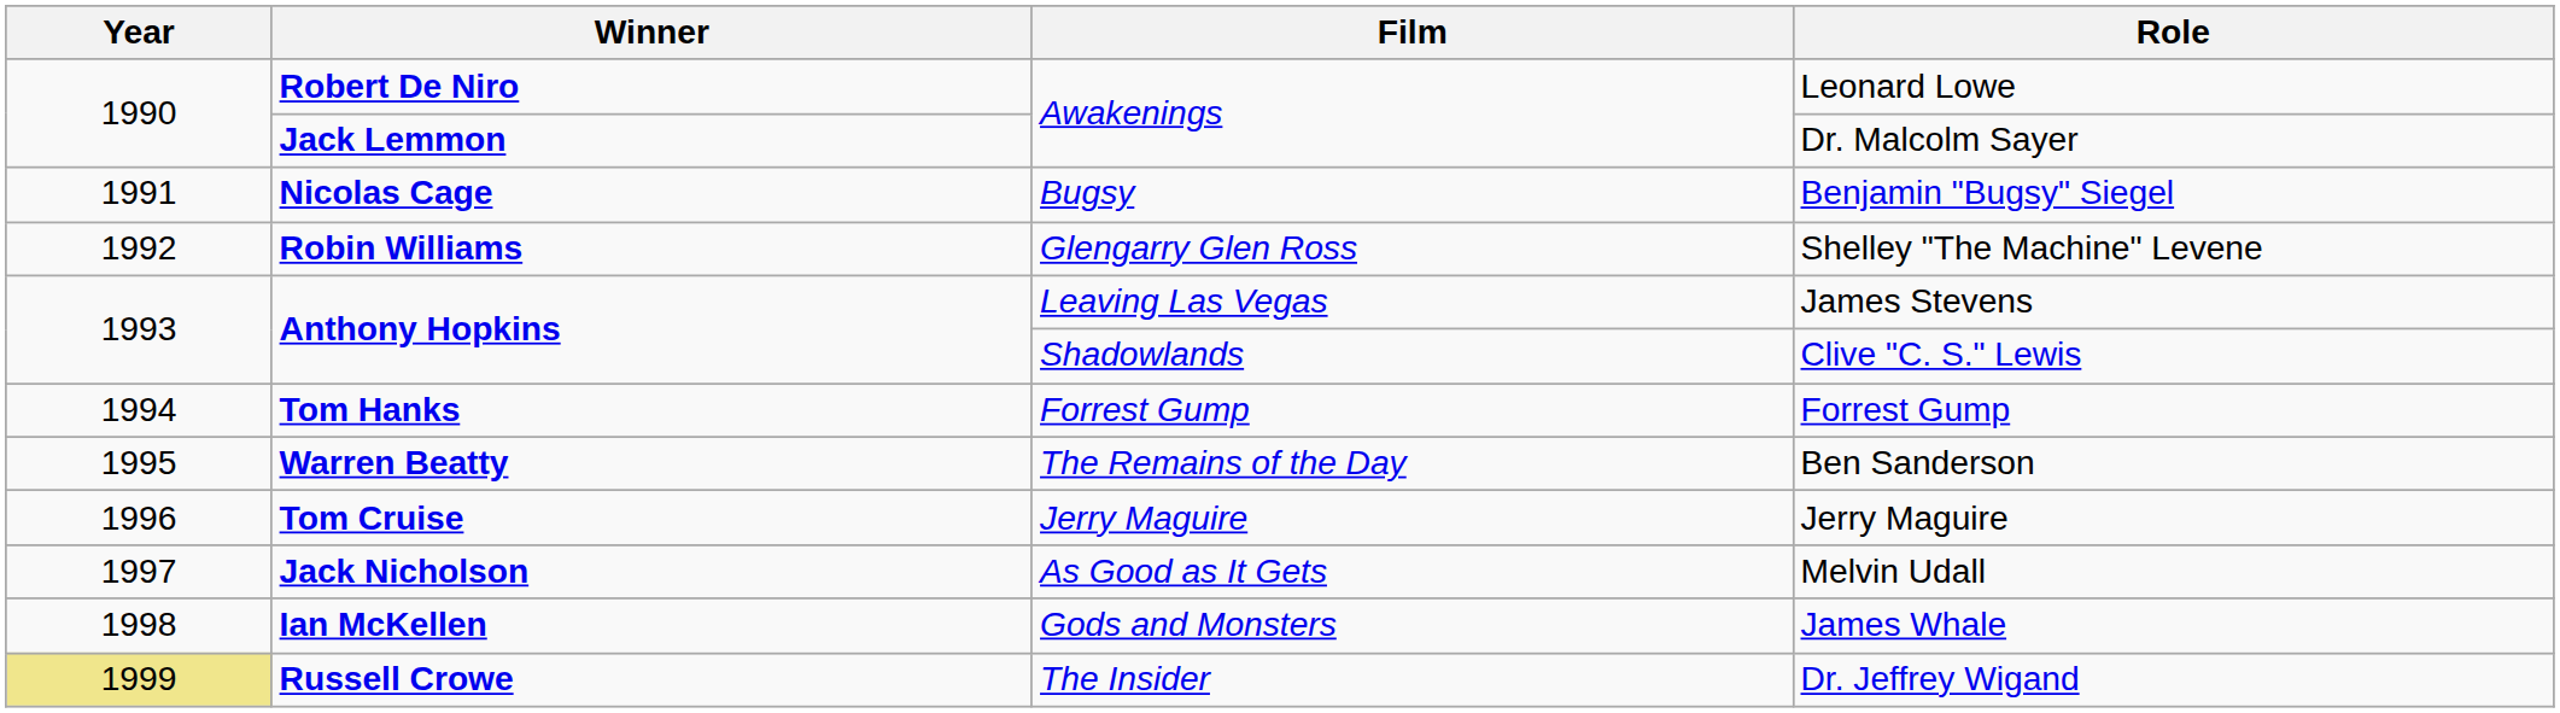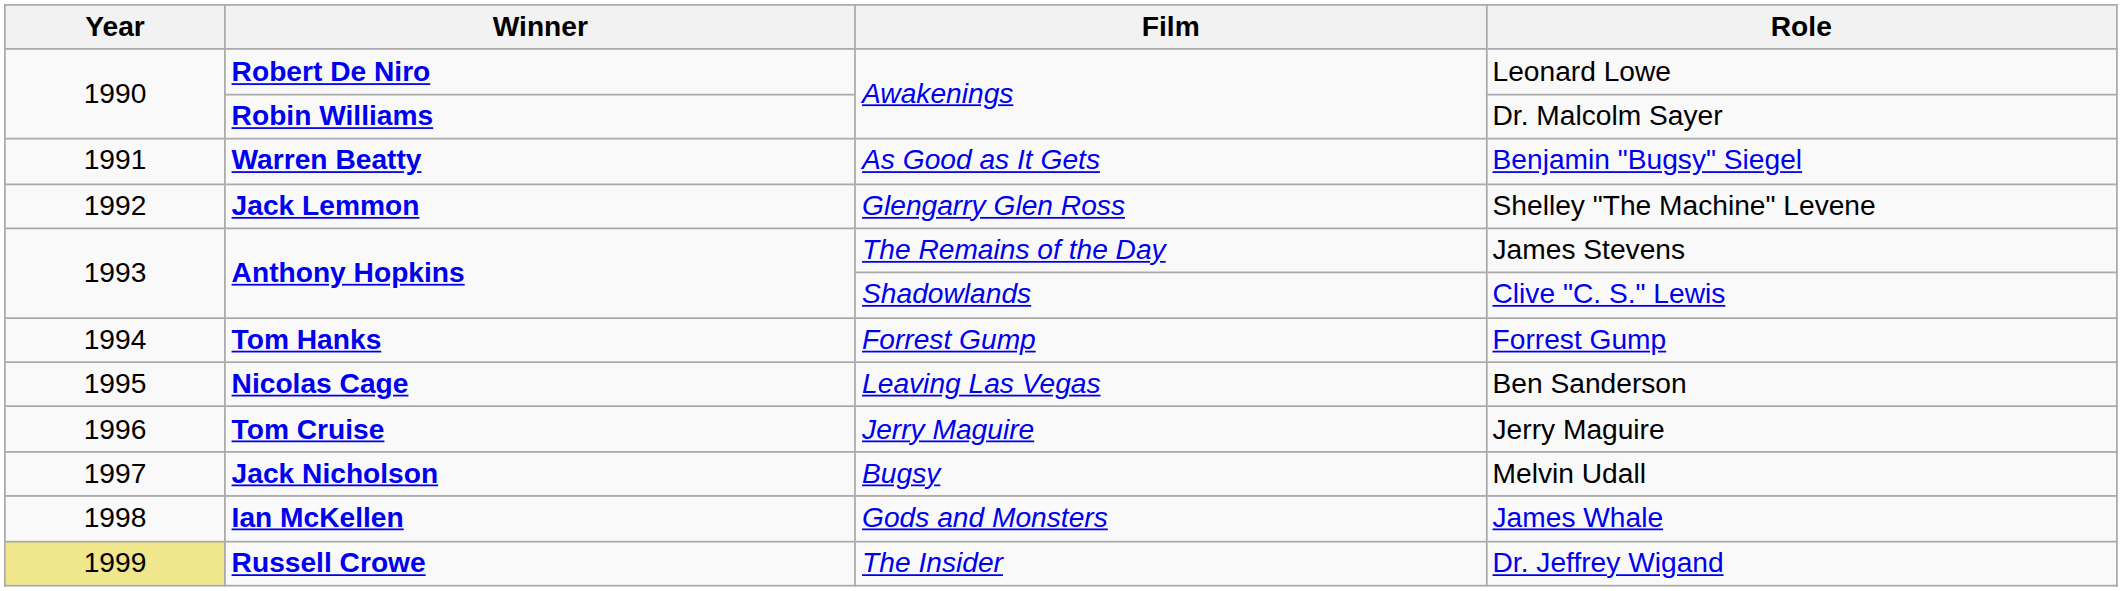Dr. Malcolm Sayer | Winner: Jack Lemmon -> Robin Williams
Benjamin "Bugsy" Siegel | Winner: Nicolas Cage -> Warren Beatty
Benjamin "Bugsy" Siegel | Film: Bugsy -> As Good as It Gets
Shelley "The Machine" Levene | Winner: Robin Williams -> Jack Lemmon
James Stevens | Film: Leaving Las Vegas -> The Remains of the Day
Ben Sanderson | Winner: Warren Beatty -> Nicolas Cage
Ben Sanderson | Film: The Remains of the Day -> Leaving Las Vegas
Melvin Udall | Film: As Good as It Gets -> Bugsy
